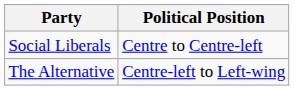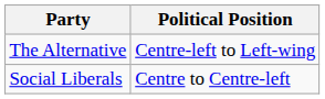rows swapped: Social Liberals <-> The Alternative
